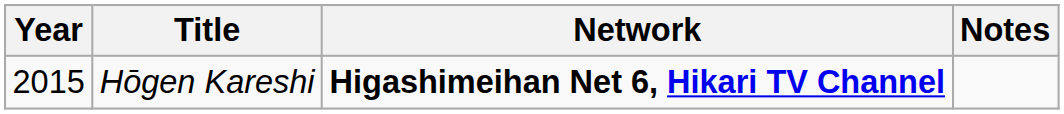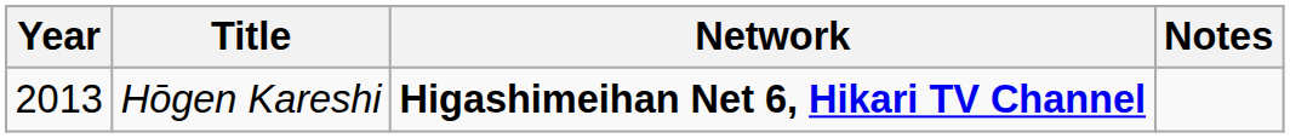Hōgen Kareshi | Year: 2015 -> 2013
